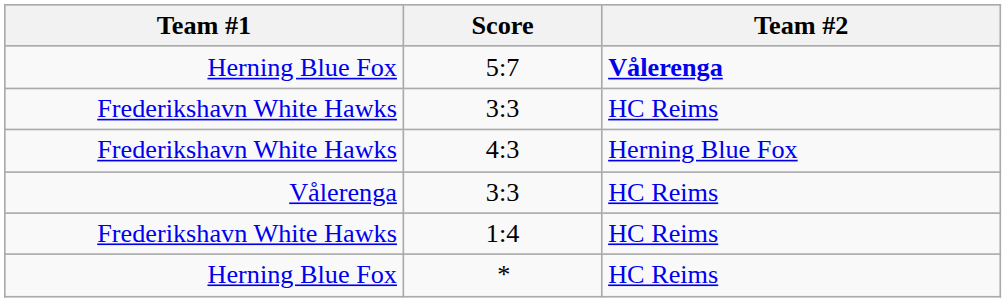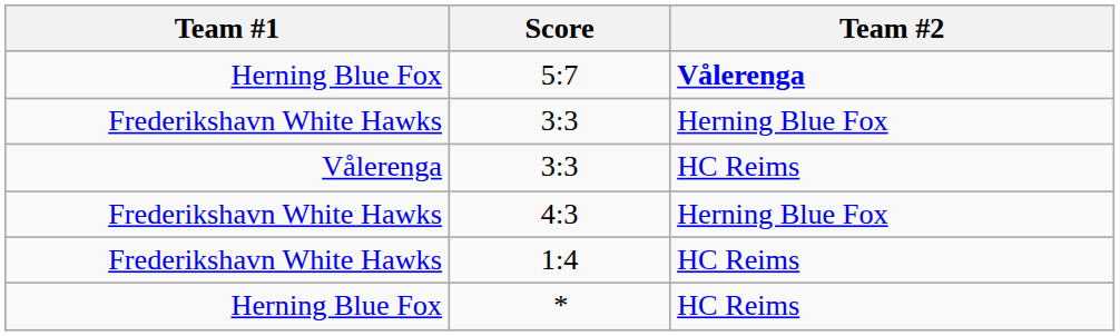Frederikshavn White Hawks / 3:3 | Team #2: HC Reims -> Herning Blue Fox
rows swapped: 4:3 <-> Vålerenga / 3:3
